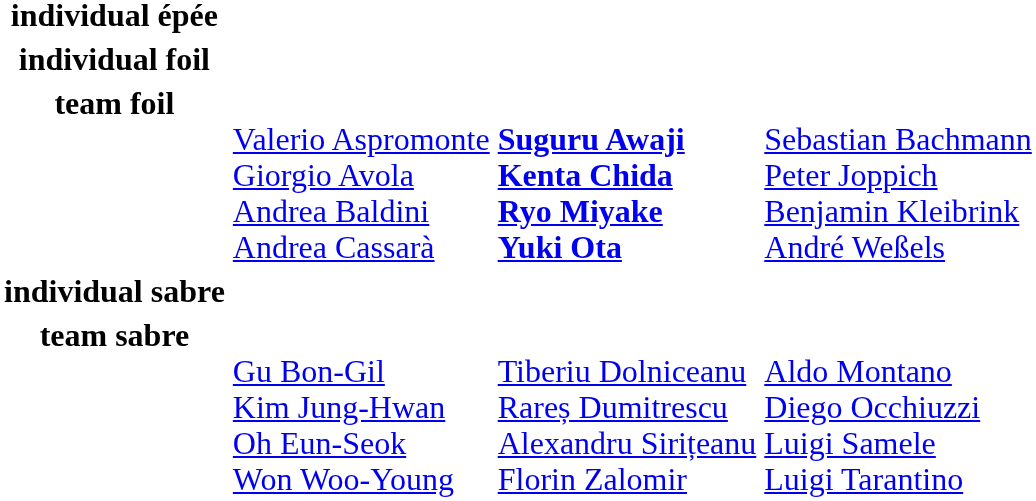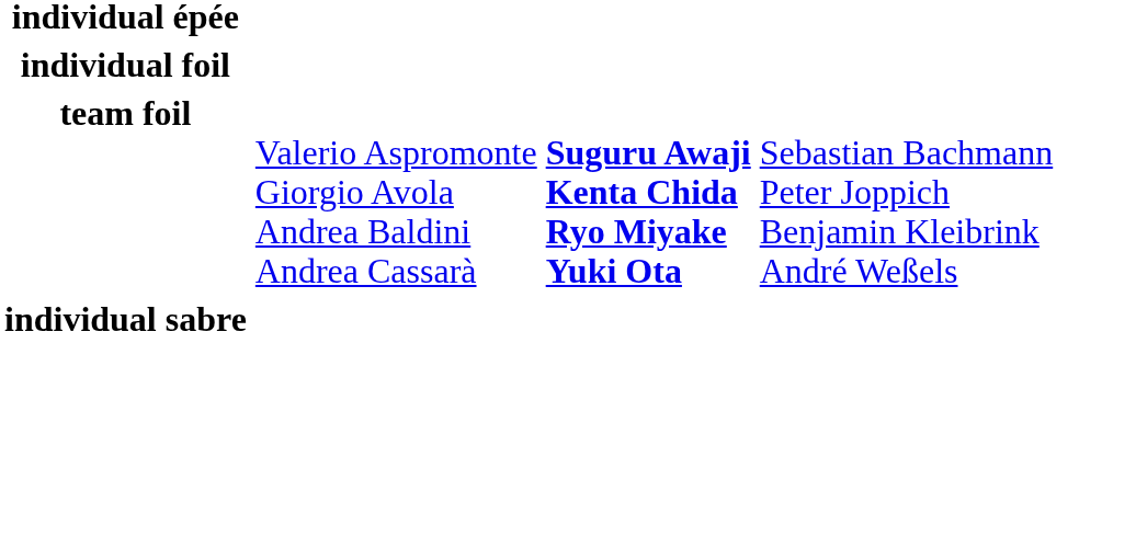- row: team sabre | Gu Bon-Gil Kim Jung-Hwan Oh Eun-Seok Won Woo-Young | Tiberiu Dolniceanu Rareș Dumitrescu Alexandru Sirițeanu Florin Zalomir | Aldo Montano Diego Occhiuzzi Luigi Samele Luigi Tarantino
